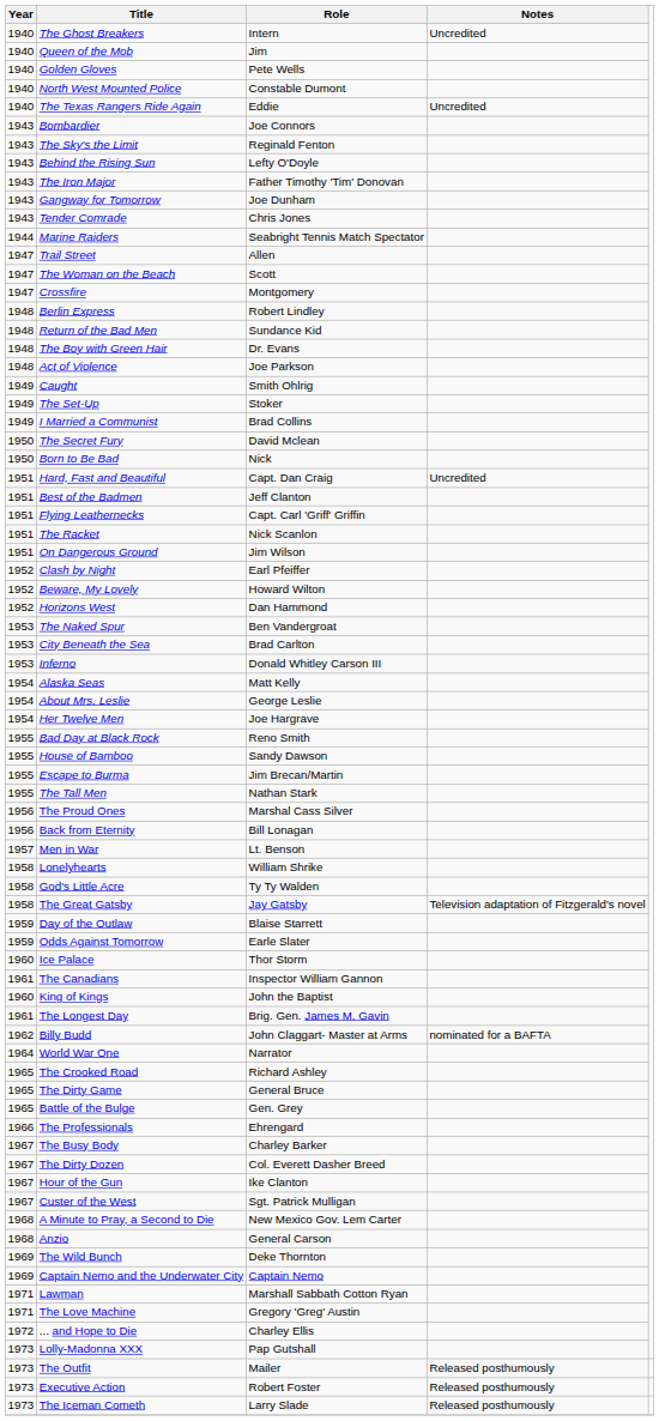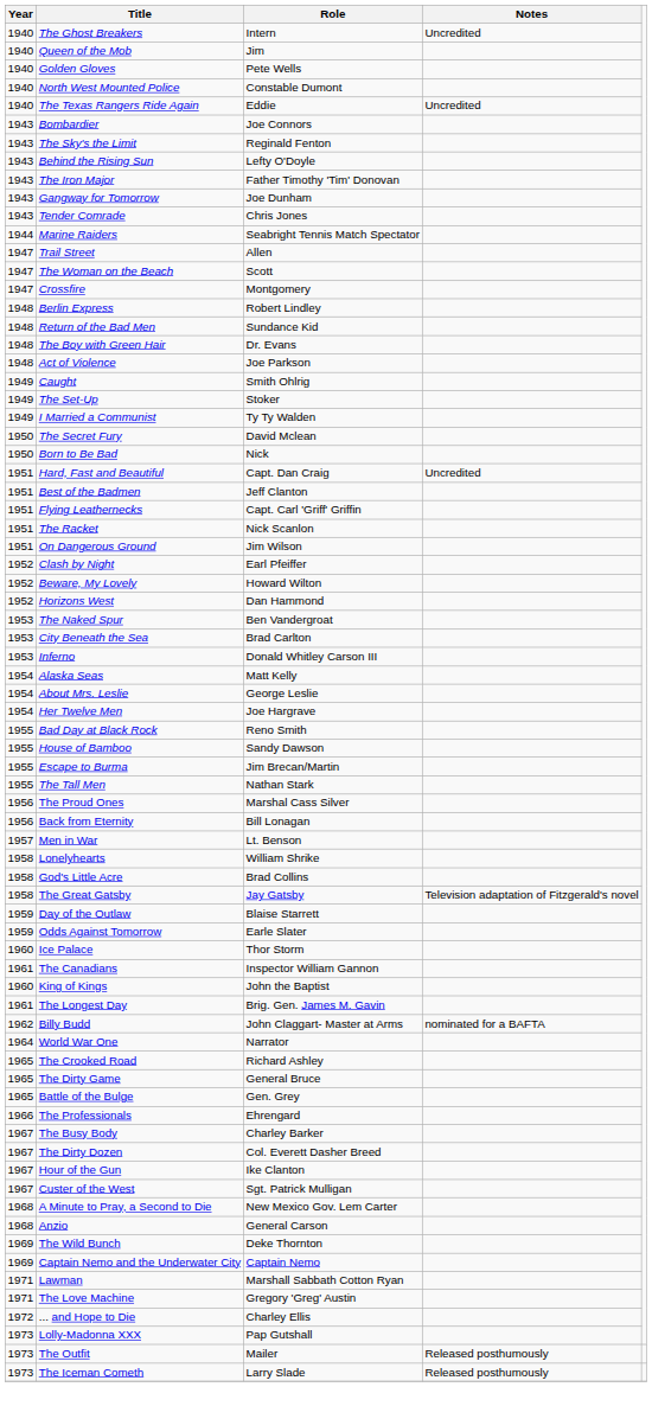I Married a Communist | Role: Brad Collins -> Ty Ty Walden
God's Little Acre | Role: Ty Ty Walden -> Brad Collins
- row: 1973 | Executive Action | Robert Foster | Released posthumously
